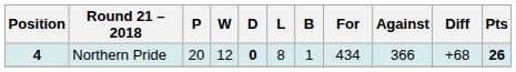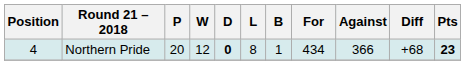Northern Pride | Position: bold -> normal
Northern Pride | Pts: 26 -> 23
